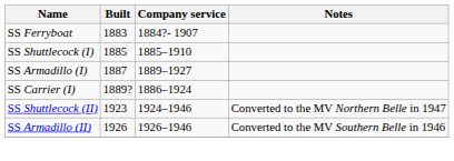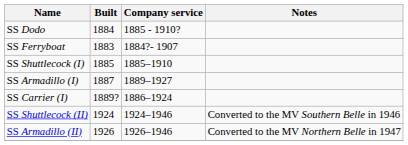+ row: SS Dodo | 1884 | 1885 - 1910?
SS Shuttlecock (II) | Built: 1923 -> 1924
SS Shuttlecock (II) | Notes: Converted to the MV Northern Belle in 1947 -> Converted to the MV Southern Belle in 1946
SS Armadillo (II) | Notes: Converted to the MV Southern Belle in 1946 -> Converted to the MV Northern Belle in 1947
